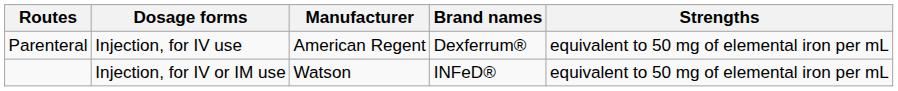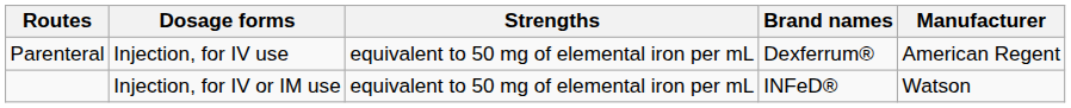columns swapped: Strengths <-> Manufacturer
